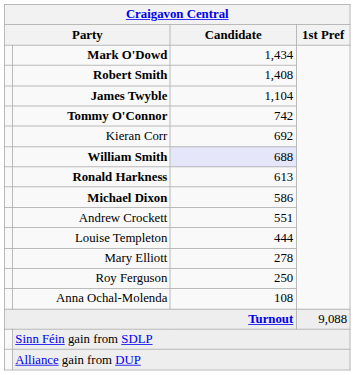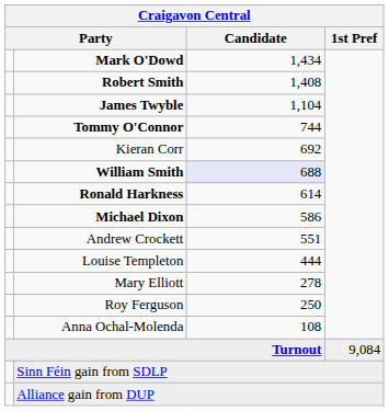Tommy O'Connor | Candidate: 742 -> 744
Ronald Harkness | Candidate: 613 -> 614
Turnout | 1st Pref: 9,088 -> 9,084
